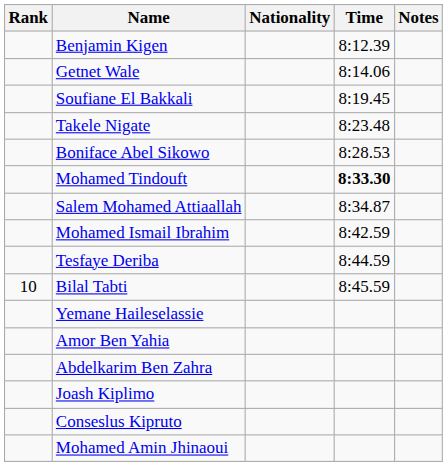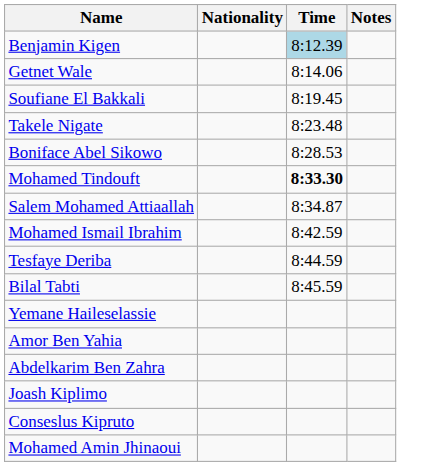- column: Rank | 10
Benjamin Kigen | Time: no background -> lightblue background
